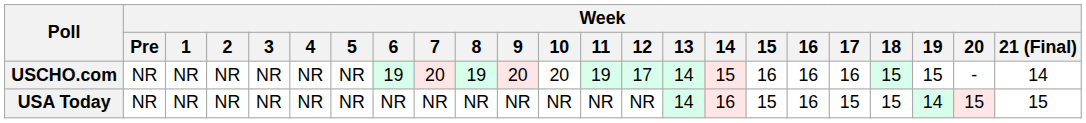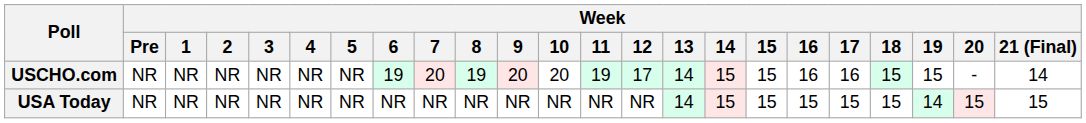USCHO.com | Week / 15: 16 -> 15
USA Today | Week / 14: 16 -> 15
USA Today | Week / 16: 16 -> 15
